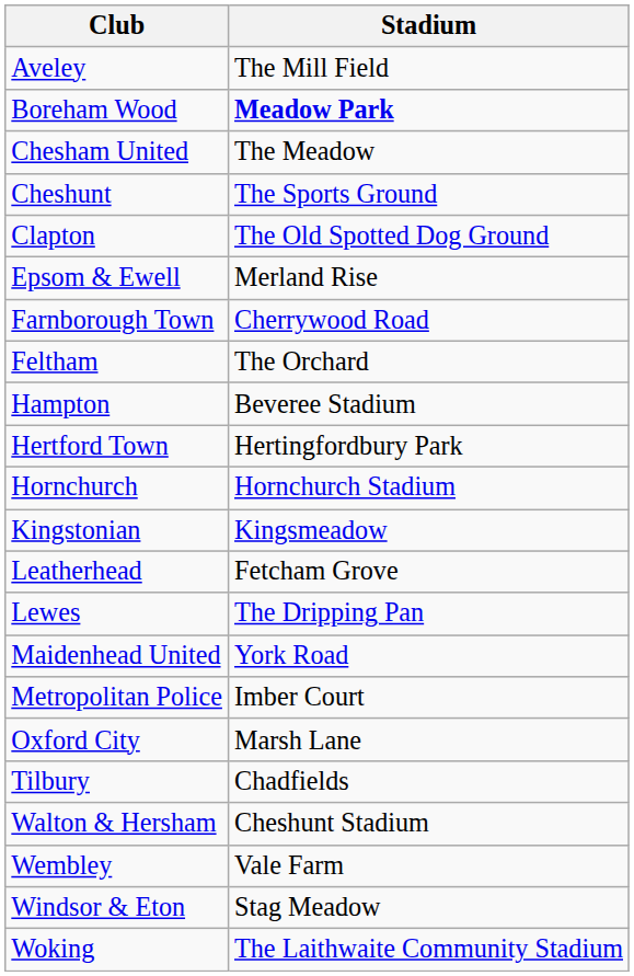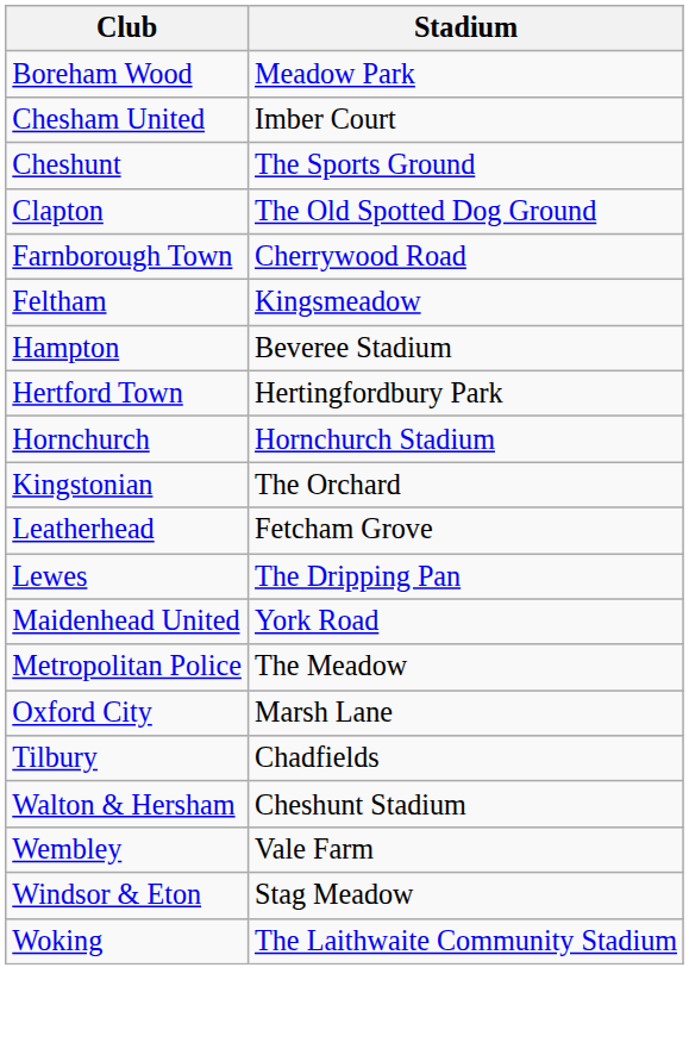- row: Aveley | The Mill Field
Boreham Wood | Stadium: bold -> normal
Chesham United | Stadium: The Meadow -> Imber Court
- row: Epsom & Ewell | Merland Rise
Feltham | Stadium: The Orchard -> Kingsmeadow
Kingstonian | Stadium: Kingsmeadow -> The Orchard
Metropolitan Police | Stadium: Imber Court -> The Meadow
